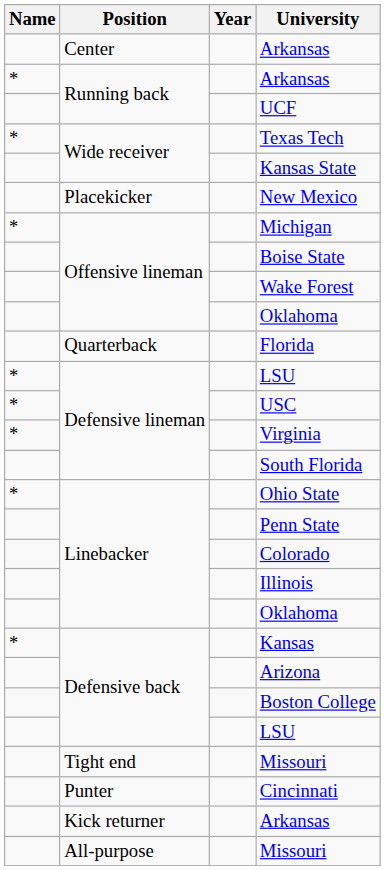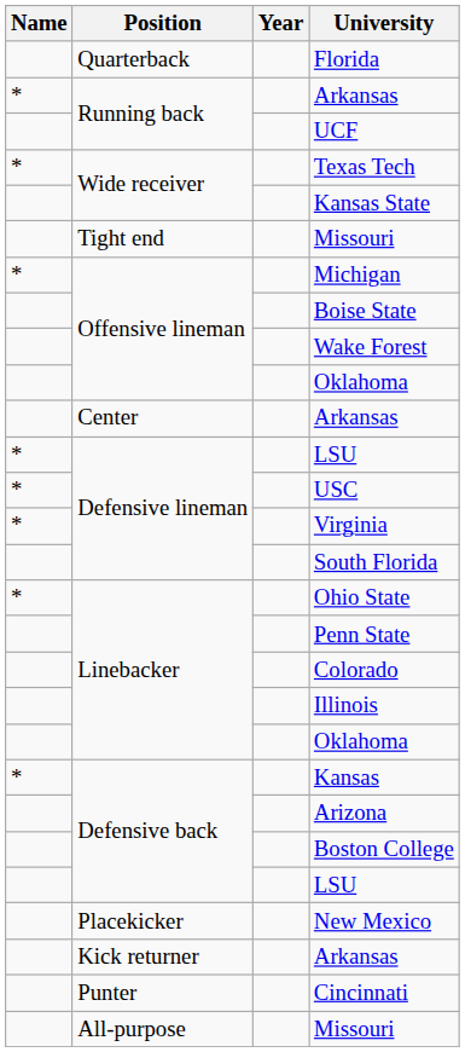rows swapped: Florida <-> Center / Arkansas
rows swapped: Tight end / Missouri <-> New Mexico
rows swapped: Cincinnati <-> Kick returner / Arkansas
